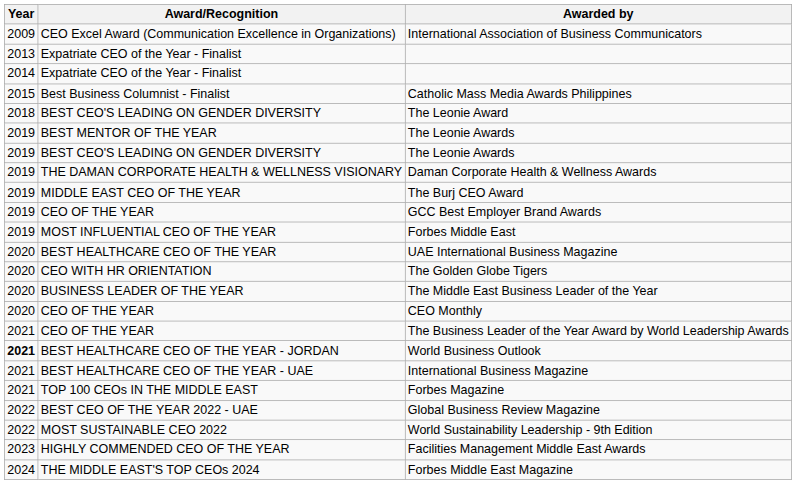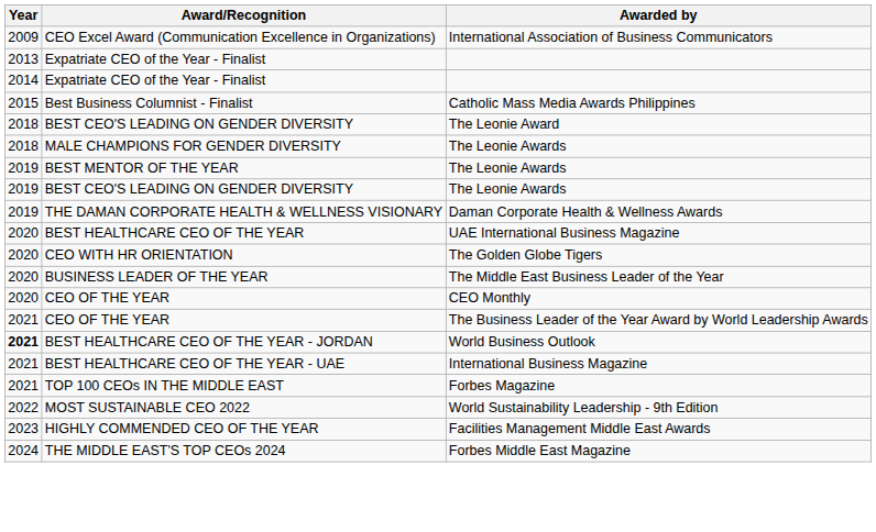+ row: 2018 | MALE CHAMPIONS FOR GENDER DIVERSITY | The Leonie Awards
- row: 2019 | MIDDLE EAST CEO OF THE YEAR | The Burj CEO Award
- row: 2019 | CEO OF THE YEAR | GCC Best Employer Brand Awards
- row: 2019 | MOST INFLUENTIAL CEO OF THE YEAR | Forbes Middle East
- row: 2022 | BEST CEO OF THE YEAR 2022 - UAE | Global Business Review Magazine
